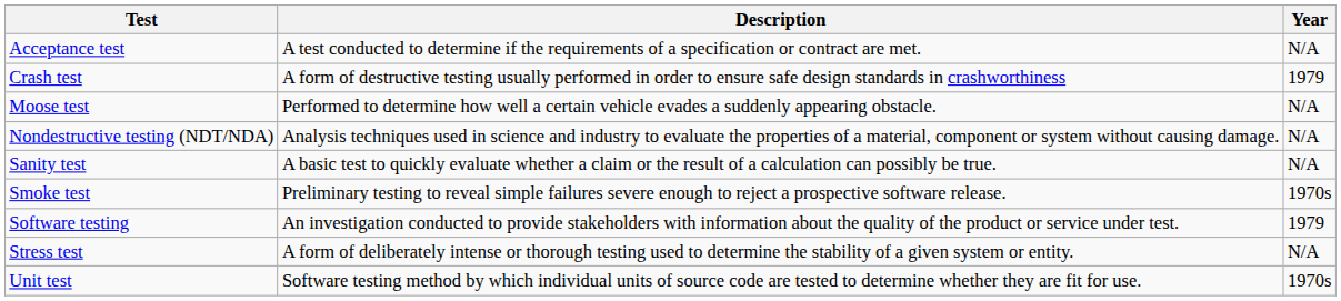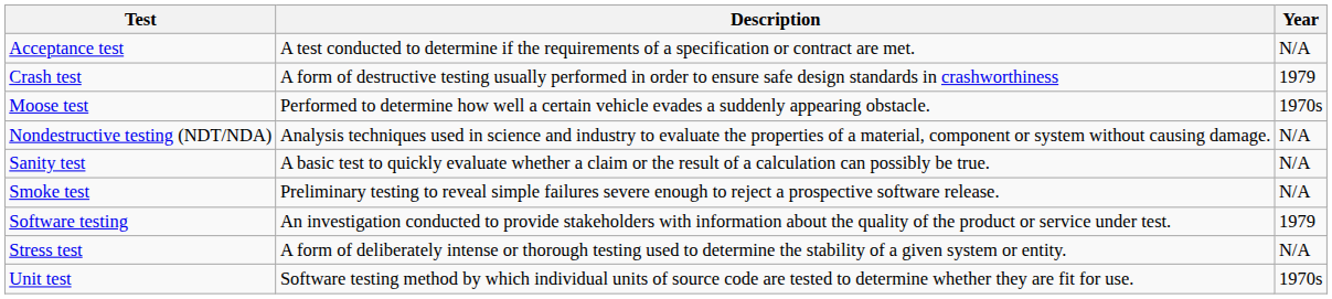Moose test | Year: N/A -> 1970s
Smoke test | Year: 1970s -> N/A
